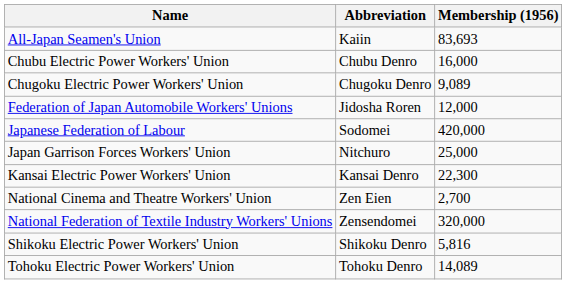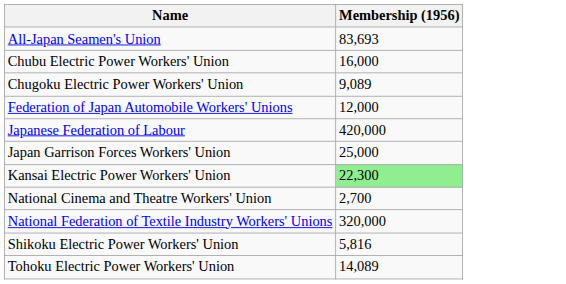- column: Abbreviation | Kaiin | Chubu Denro | Chugoku Denro | Jidosha Roren | Sodomei | Nitchuro | Kansai Denro | Zen Eien | Zensendomei | Shikoku Denro | Tohoku Denro
Kansai Electric Power Workers' Union | Membership (1956): no background -> lightgreen background
